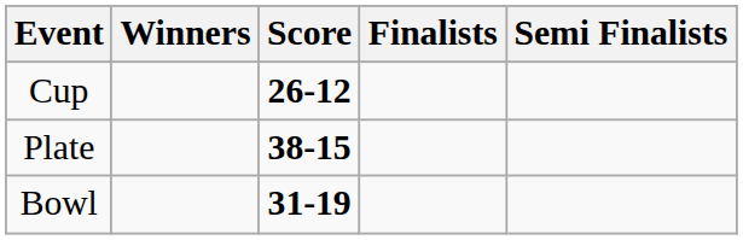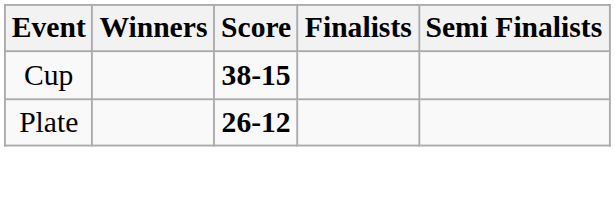Cup | Score: 26-12 -> 38-15
Plate | Score: 38-15 -> 26-12
- row: Bowl | 31-19
